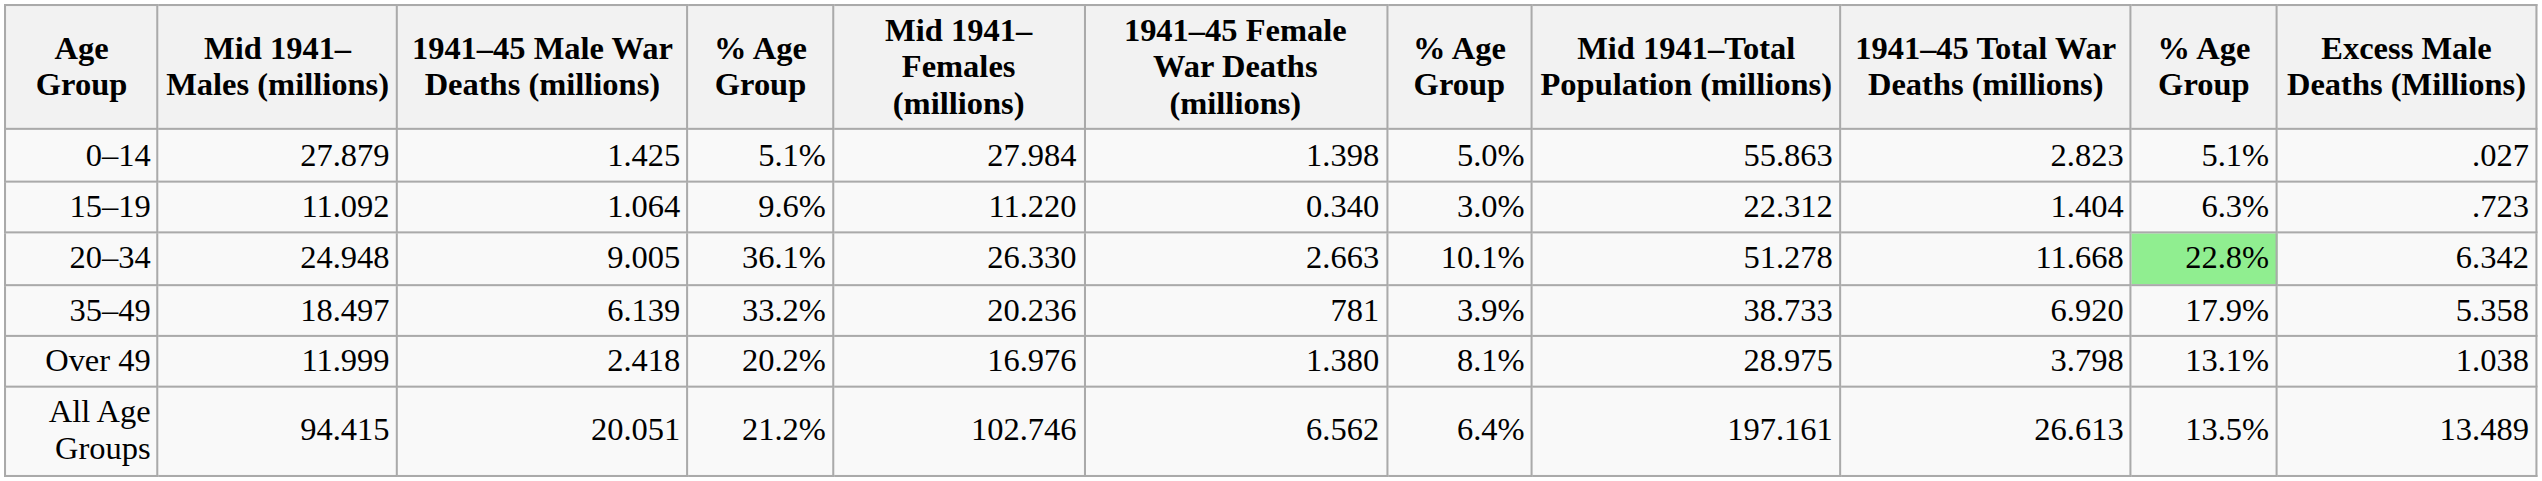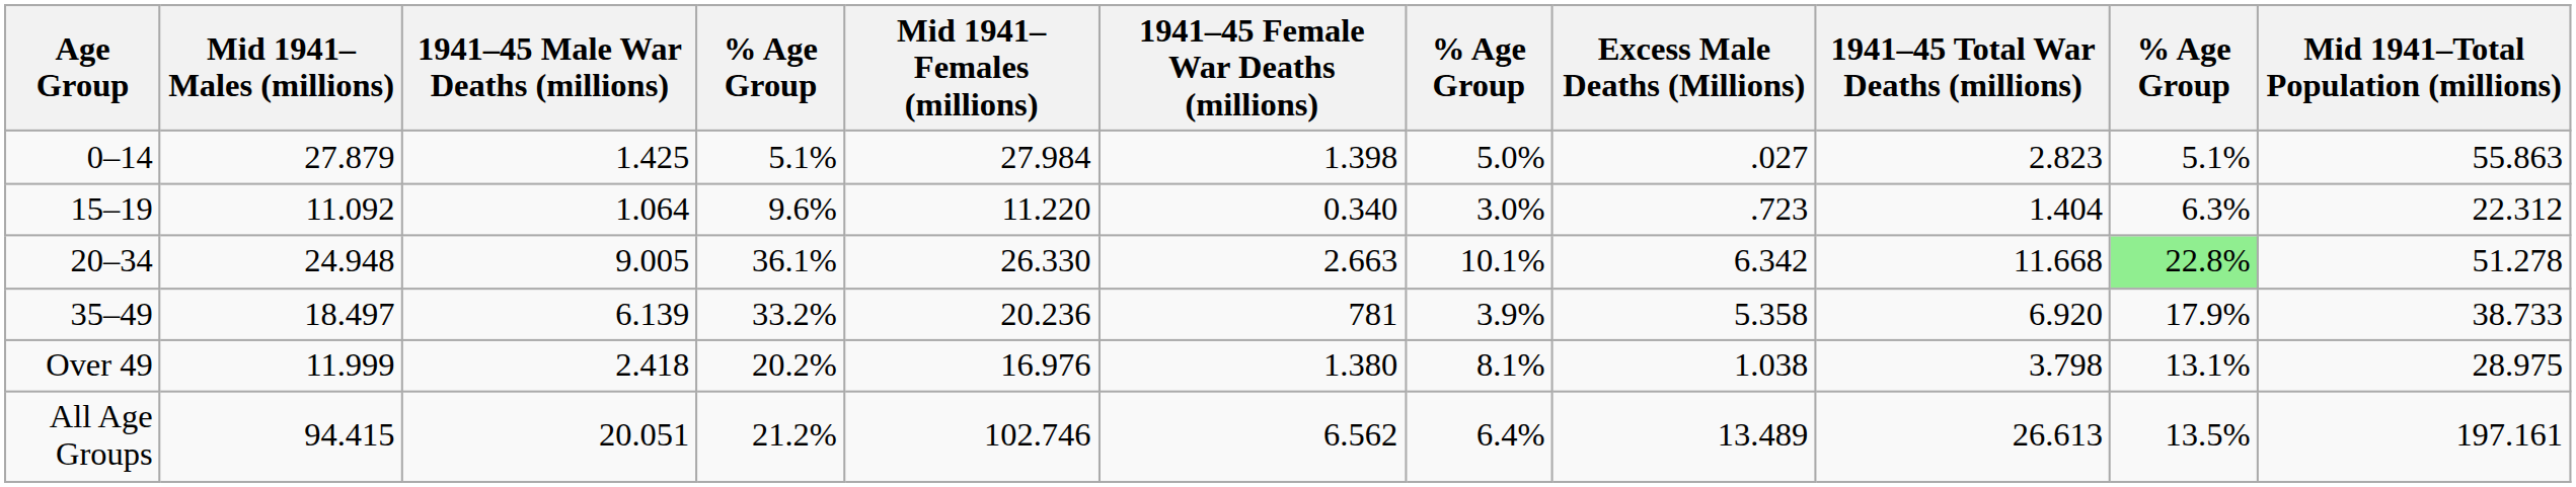columns swapped: Mid 1941–Total Population (millions) <-> Excess Male Deaths (Millions)
